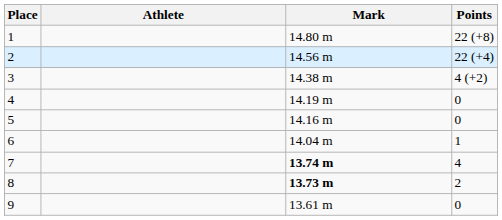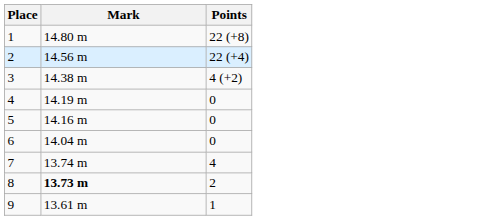- column: Athlete
6 | Points: 1 -> 0
7 | Mark: bold -> normal
9 | Points: 0 -> 1
